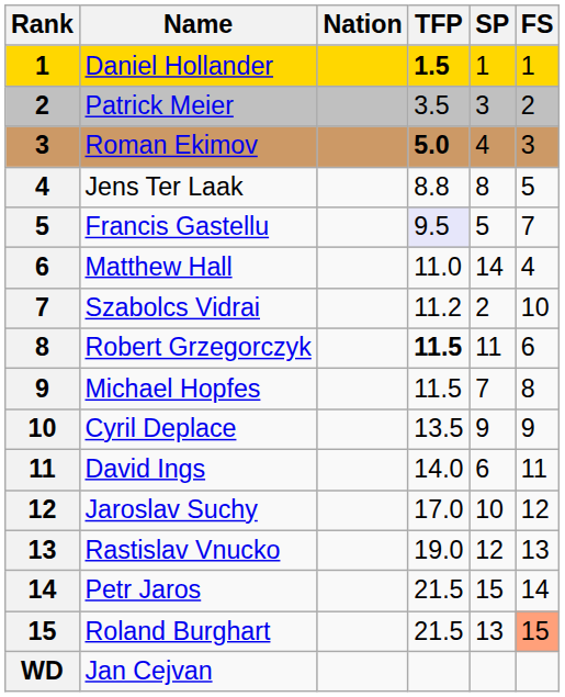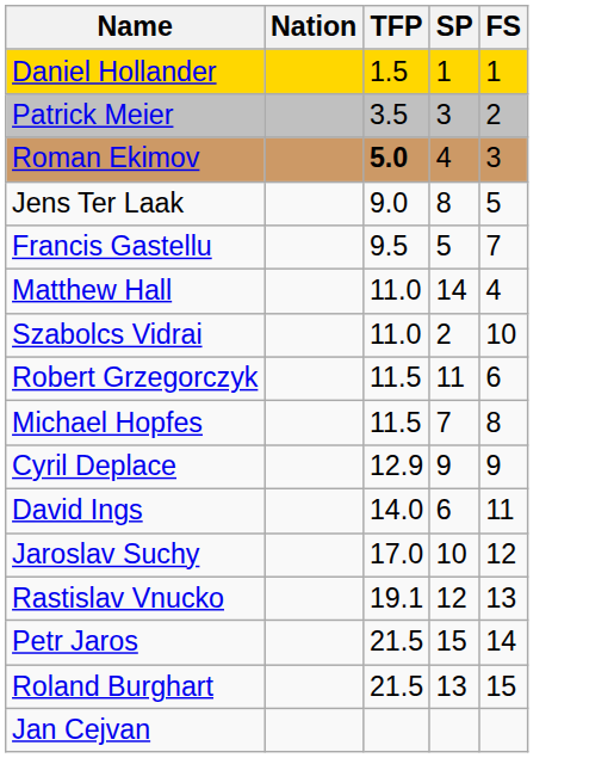- column: Rank | 1 | 2 | 3 | 4 | 5 | 6 | 7 | 8 | 9 | 10 | 11 | 12 | 13 | 14 | 15 | WD
Daniel Hollander | TFP: bold -> normal
Jens Ter Laak | TFP: 8.8 -> 9.0
Francis Gastellu | TFP: lavender background -> no background
Szabolcs Vidrai | TFP: 11.2 -> 11.0
Robert Grzegorczyk | TFP: bold -> normal
Cyril Deplace | TFP: 13.5 -> 12.9
Rastislav Vnucko | TFP: 19.0 -> 19.1
Roland Burghart | FS: lightsalmon background -> no background
